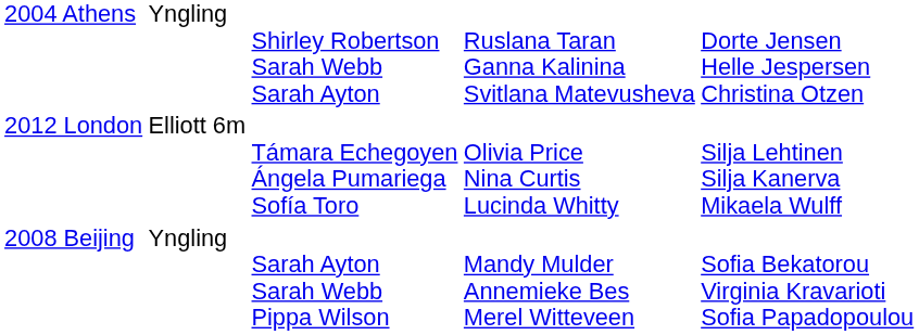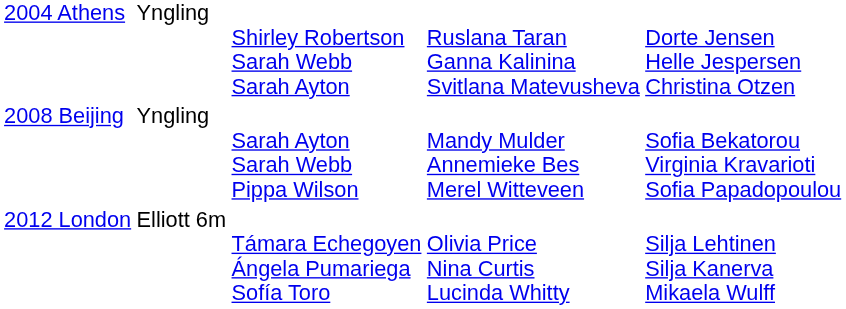rows swapped: 2008 Beijing <-> 2012 London
